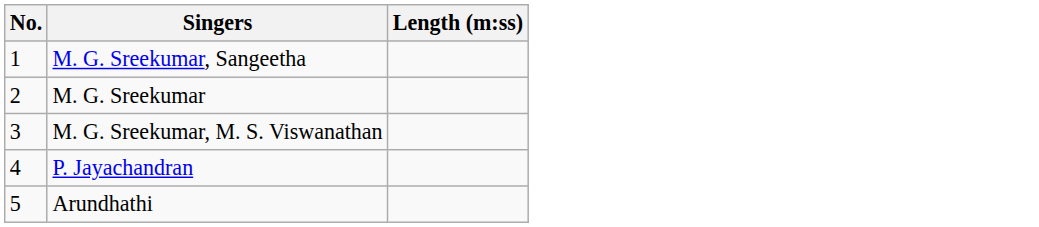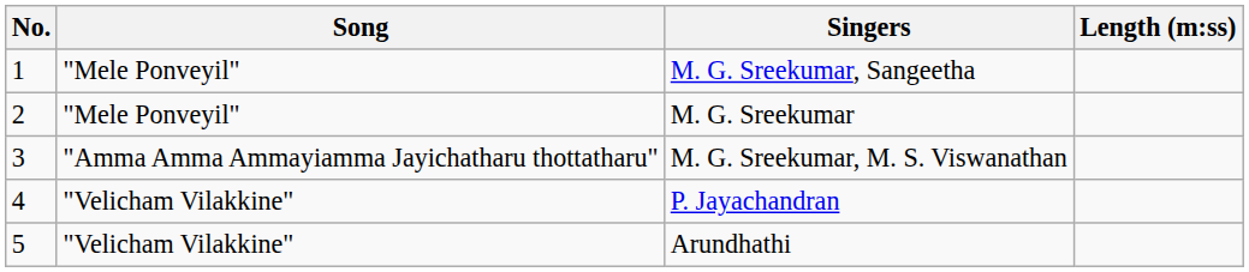+ column: Song | "Mele Ponveyil" | "Mele Ponveyil" | "Amma Amma Ammayiamma Jayichatharu thottatharu" | "Velicham Vilakkine" | "Velicham Vilakkine"
